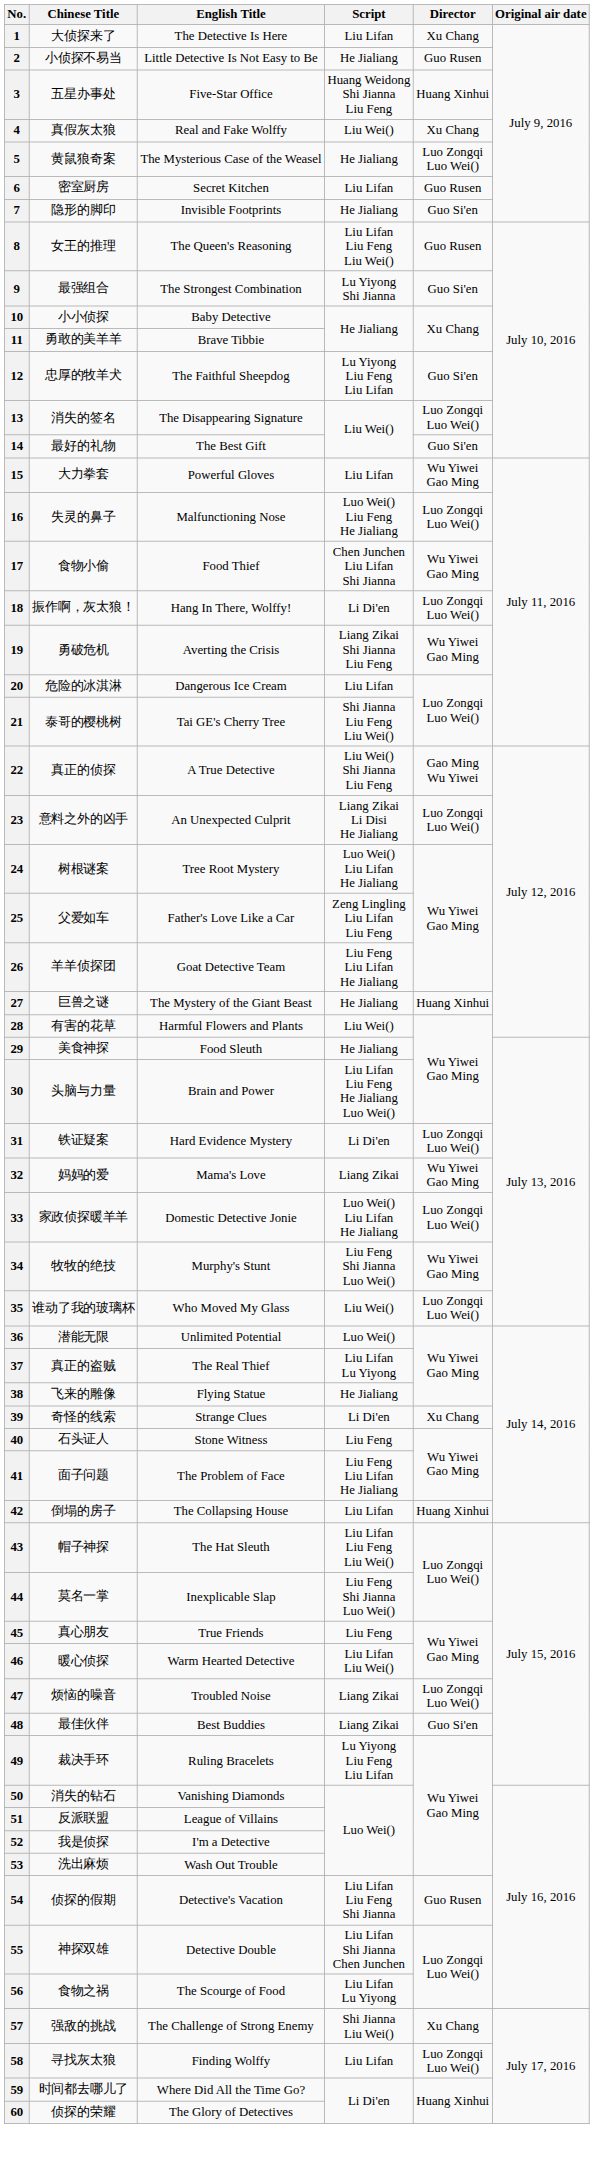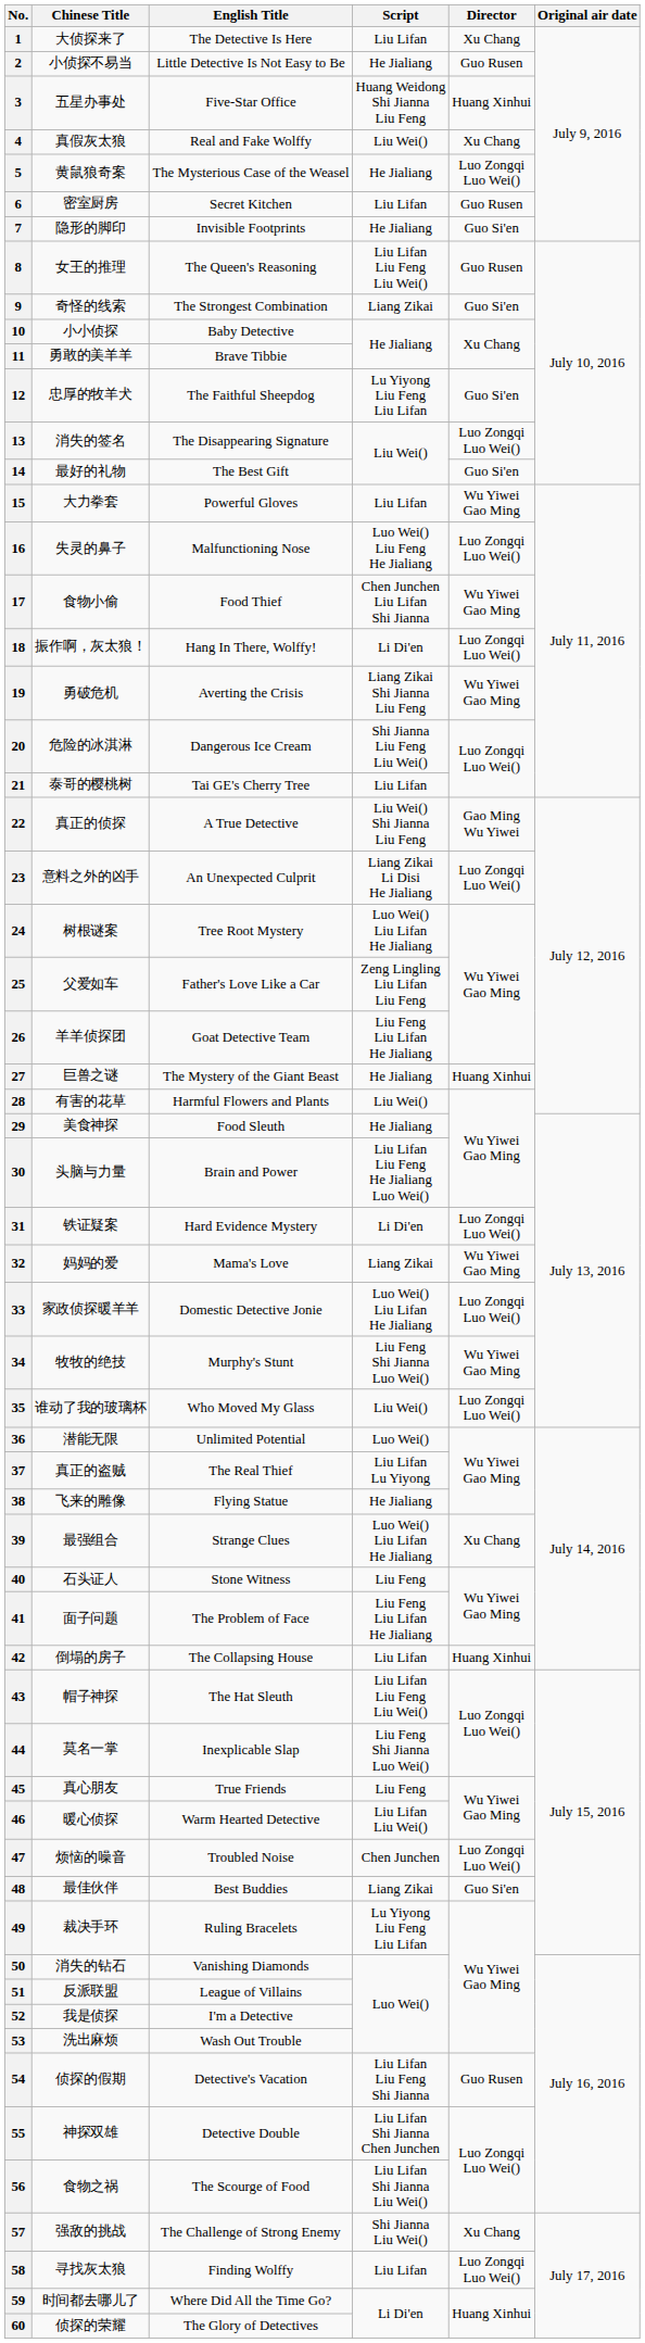9 | Chinese Title: 最强组合 -> 奇怪的线索
9 | Script: Lu Yiyong Shi Jianna -> Liang Zikai
20 | Script: Liu Lifan -> Shi Jianna Liu Feng Liu Wei()
21 | Script: Shi Jianna Liu Feng Liu Wei() -> Liu Lifan
39 | Chinese Title: 奇怪的线索 -> 最强组合
39 | Script: Li Di'en -> Luo Wei() Liu Lifan He Jialiang
47 | Script: Liang Zikai -> Chen Junchen
56 | Script: Liu Lifan Lu Yiyong -> Liu Lifan Shi Jianna Liu Wei()
